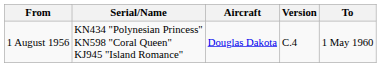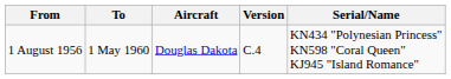columns swapped: To <-> Serial/Name
